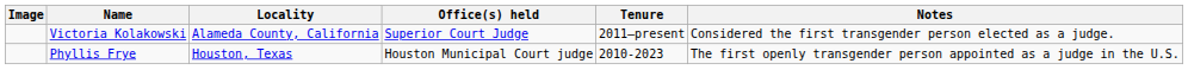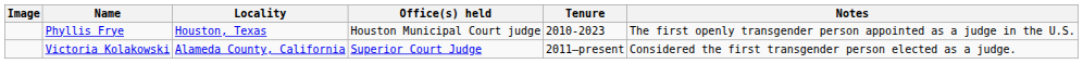rows swapped: Phyllis Frye <-> Victoria Kolakowski
